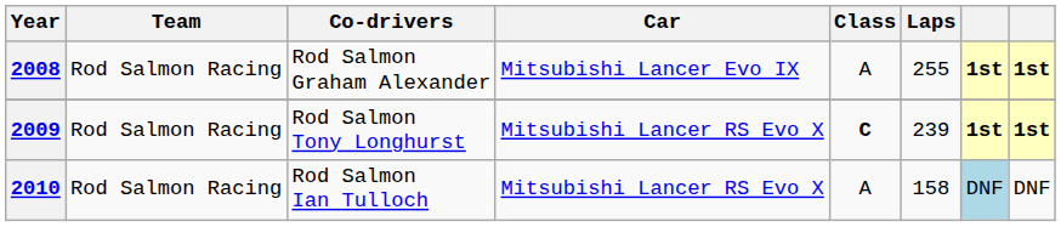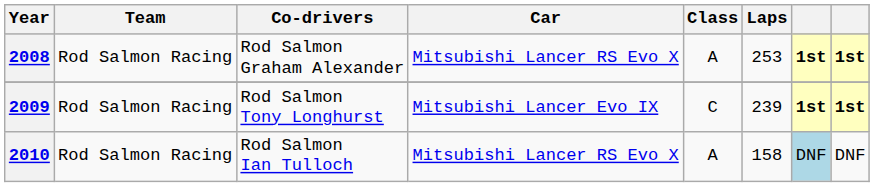2008 | Car: Mitsubishi Lancer Evo IX -> Mitsubishi Lancer RS Evo X
2008 | Laps: 255 -> 253
2009 | Car: Mitsubishi Lancer RS Evo X -> Mitsubishi Lancer Evo IX
2009 | Class: bold -> normal
